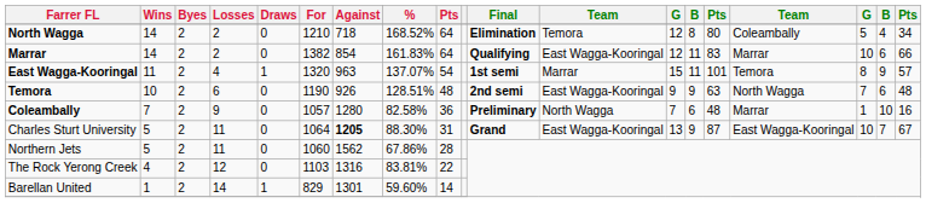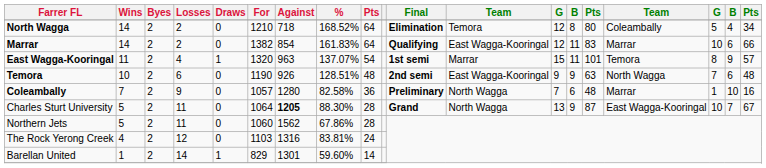Charles Sturt University | column 9: 31 -> 28
Charles Sturt University | column 12: East Wagga-Kooringal -> North Wagga
The Rock Yerong Creek | column 9: 22 -> 24
